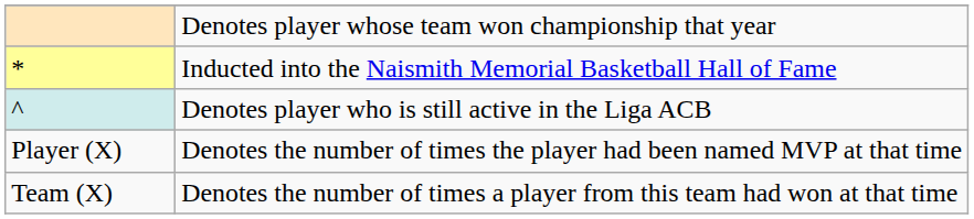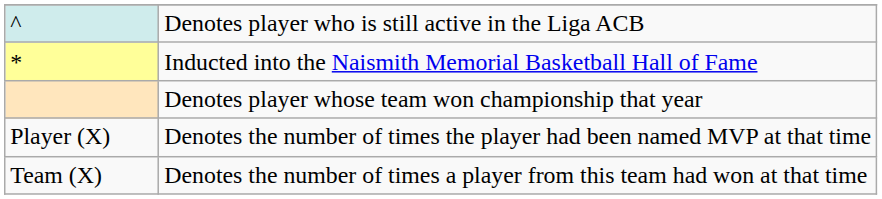rows swapped: Denotes player who is still active in the Liga ACB <-> Denotes player whose team won championship that year
